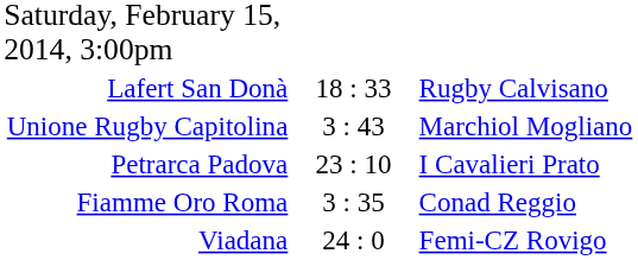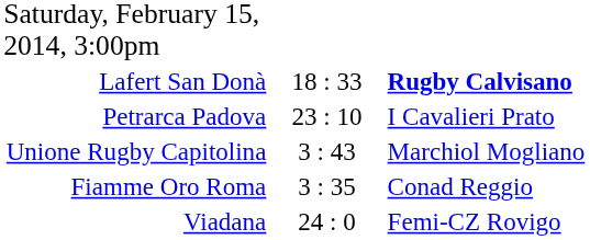Lafert San Donà | column 3: normal -> bold
rows swapped: Petrarca Padova <-> Unione Rugby Capitolina
